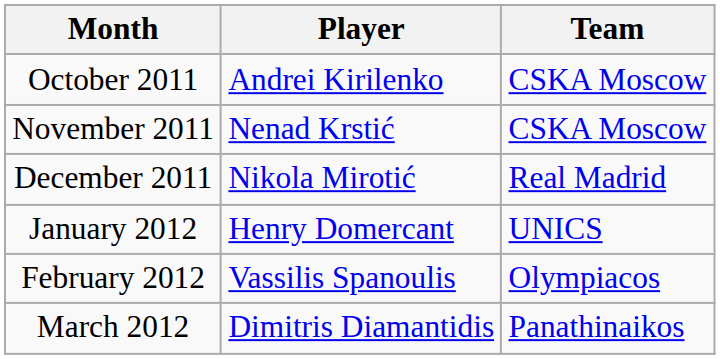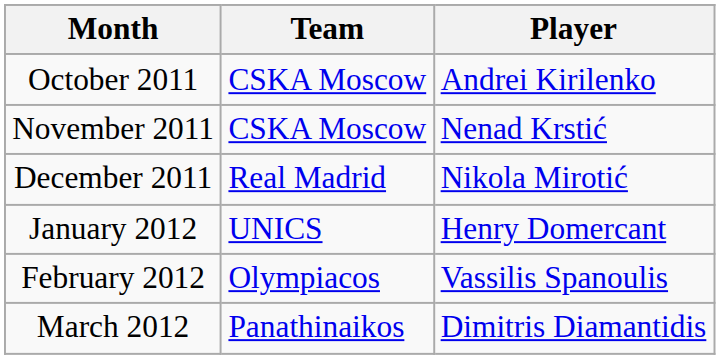columns swapped: Player <-> Team
